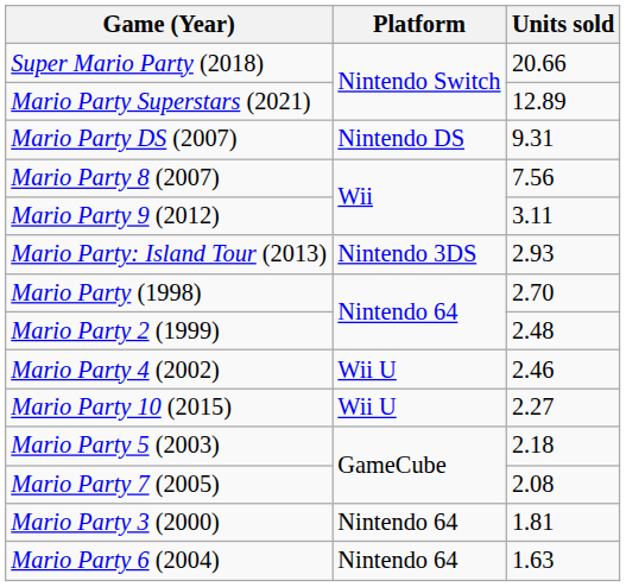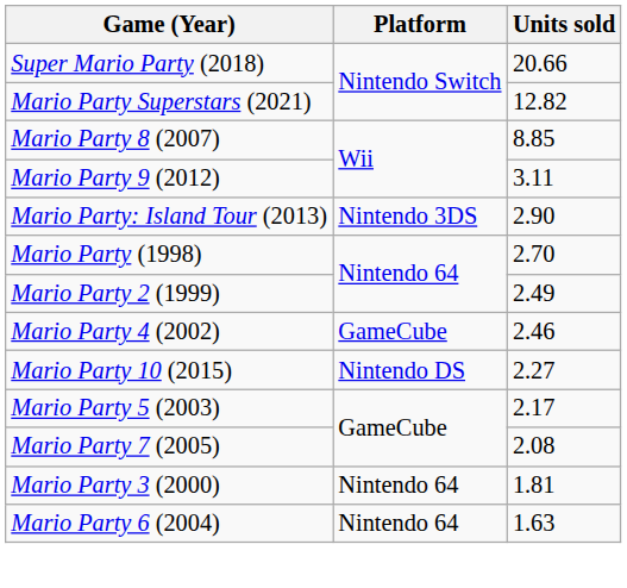Mario Party Superstars (2021) | Units sold: 12.89 -> 12.82
- row: Mario Party DS (2007) | Nintendo DS | 9.31
Mario Party 8 (2007) | Units sold: 7.56 -> 8.85
Mario Party: Island Tour (2013) | Units sold: 2.93 -> 2.90
Mario Party 2 (1999) | Units sold: 2.48 -> 2.49
Mario Party 4 (2002) | Platform: Wii U -> GameCube
Mario Party 10 (2015) | Platform: Wii U -> Nintendo DS
Mario Party 5 (2003) | Units sold: 2.18 -> 2.17
